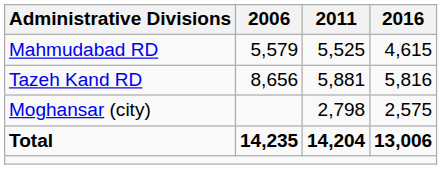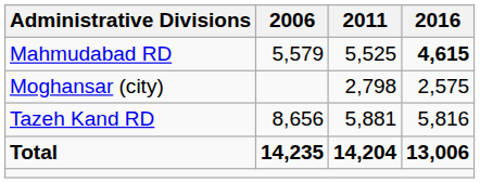Mahmudabad RD | 2016: normal -> bold
rows swapped: Tazeh Kand RD <-> Moghansar (city)
